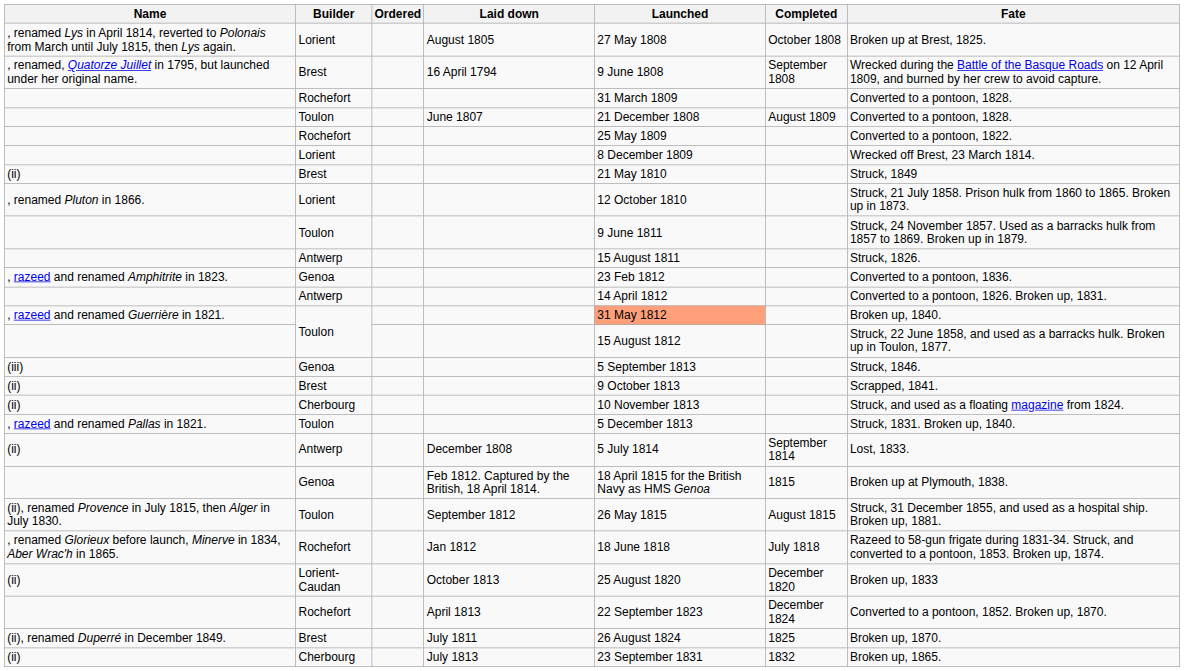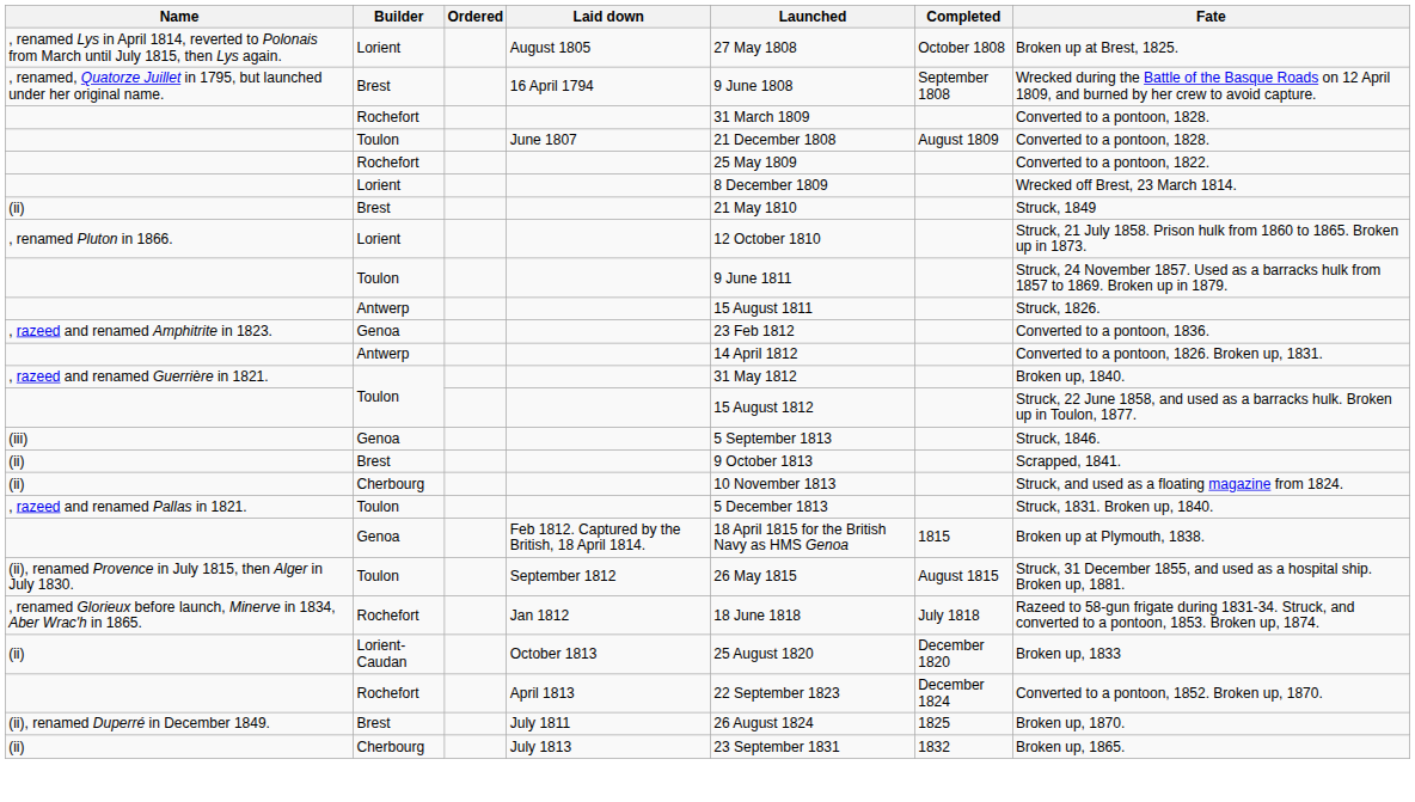, razeed and renamed Guerrière in 1821. | Launched: lightsalmon background -> no background
- row: (ii) | Antwerp | December 1808 | 5 July 1814 | September 1814 | Lost, 1833.
